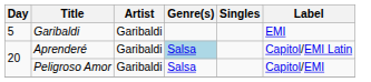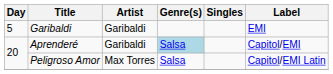Aprenderé | Label: Capitol/EMI Latin -> Capitol/EMI
Peligroso Amor | Artist: Garibaldi -> Max Torres
Peligroso Amor | Label: Capitol/EMI -> Capitol/EMI Latin
